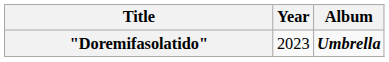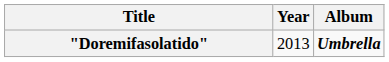"Doremifasolatido" | Year: 2023 -> 2013
